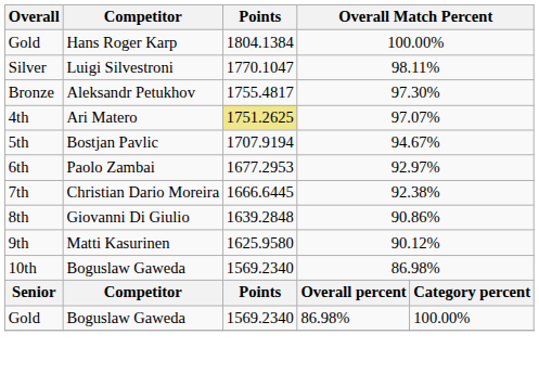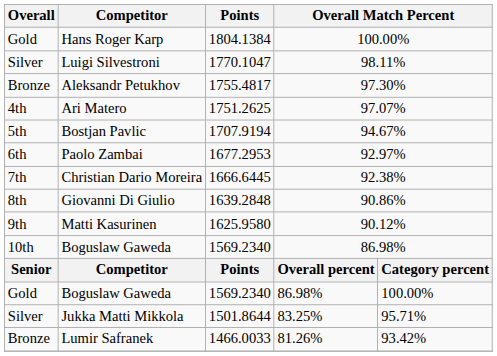Ari Matero | Points: khaki background -> no background
+ row: Silver | Jukka Matti Mikkola | 1501.8644 | 83.25% | 95.71%
+ row: Bronze | Lumir Safranek | 1466.0033 | 81.26% | 93.42%
